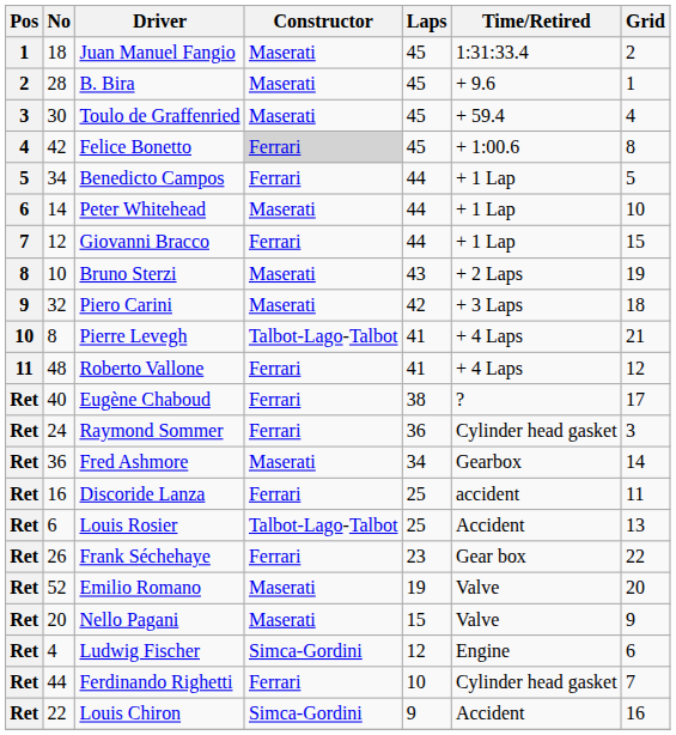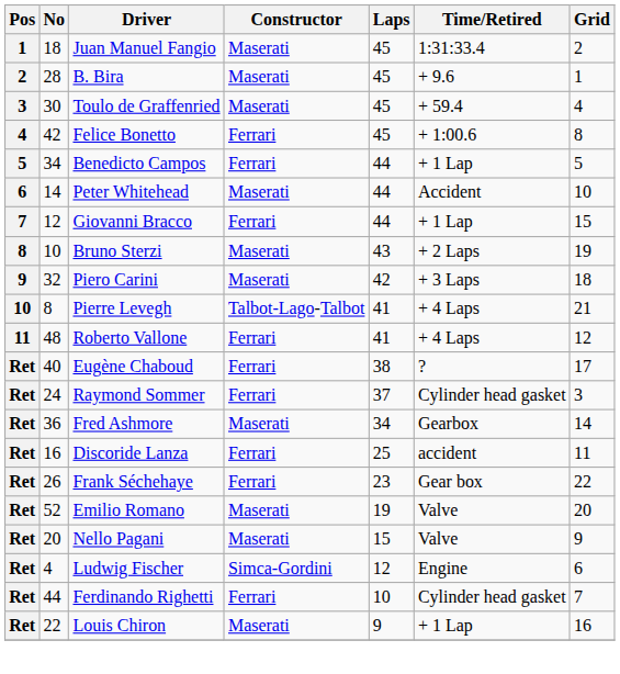Felice Bonetto | Constructor: lightgrey background -> no background
Peter Whitehead | Time/Retired: + 1 Lap -> Accident
Raymond Sommer | Laps: 36 -> 37
- row: Ret | 6 | Louis Rosier | Talbot-Lago-Talbot | 25 | Accident | 13
Louis Chiron | Constructor: Simca-Gordini -> Maserati
Louis Chiron | Time/Retired: Accident -> + 1 Lap
